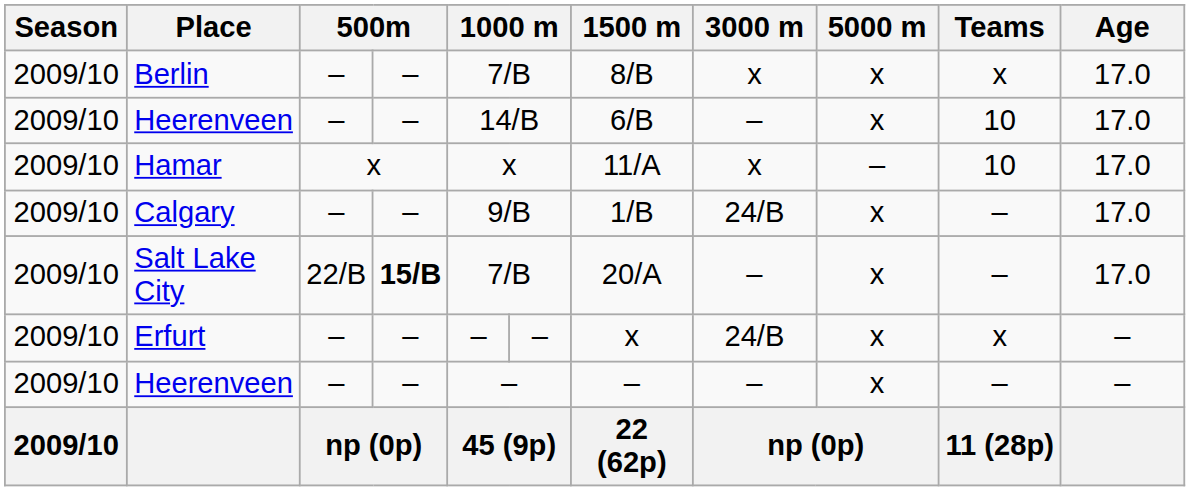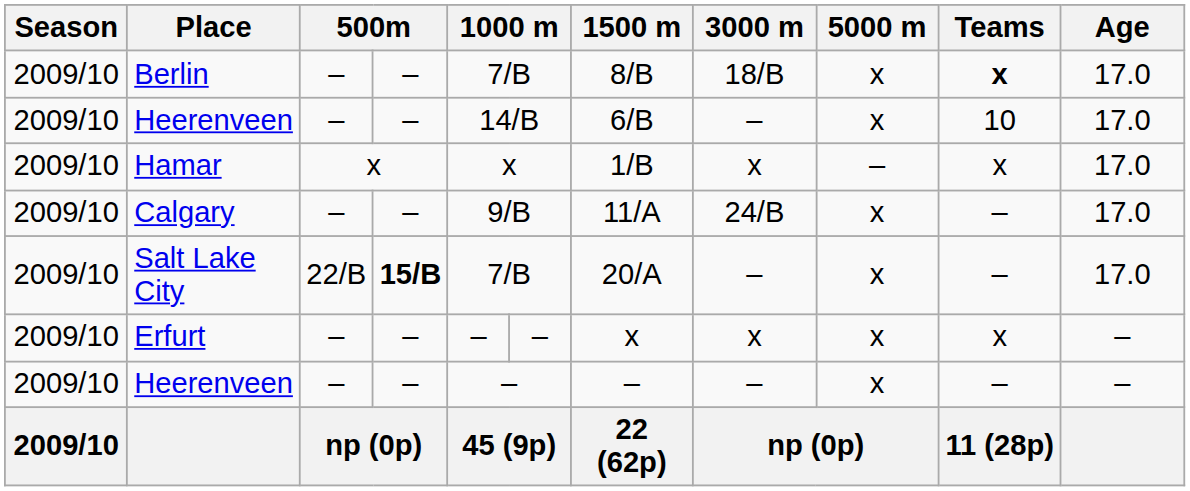Berlin | 3000 m: x -> 18/B
Berlin | Teams: normal -> bold
Hamar | 1500 m: 11/A -> 1/B
Hamar | Teams: 10 -> x
Calgary | 1500 m: 1/B -> 11/A
Erfurt | 3000 m: 24/B -> x
